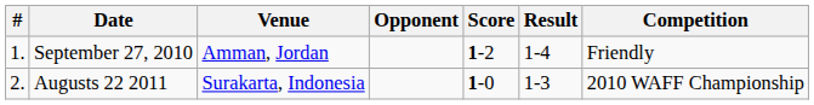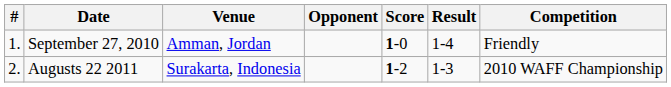September 27, 2010 | Score: 1-2 -> 1-0
Augusts 22 2011 | Score: 1-0 -> 1-2
